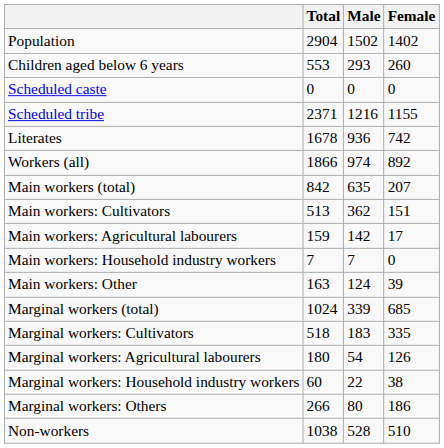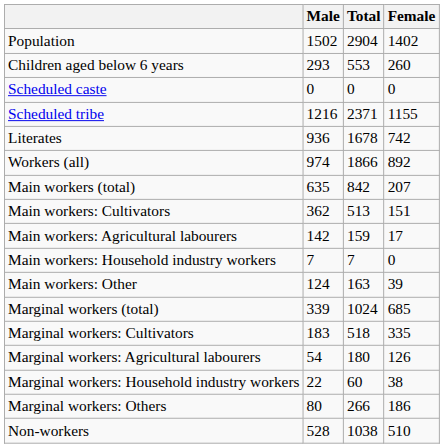columns swapped: Total <-> Male
